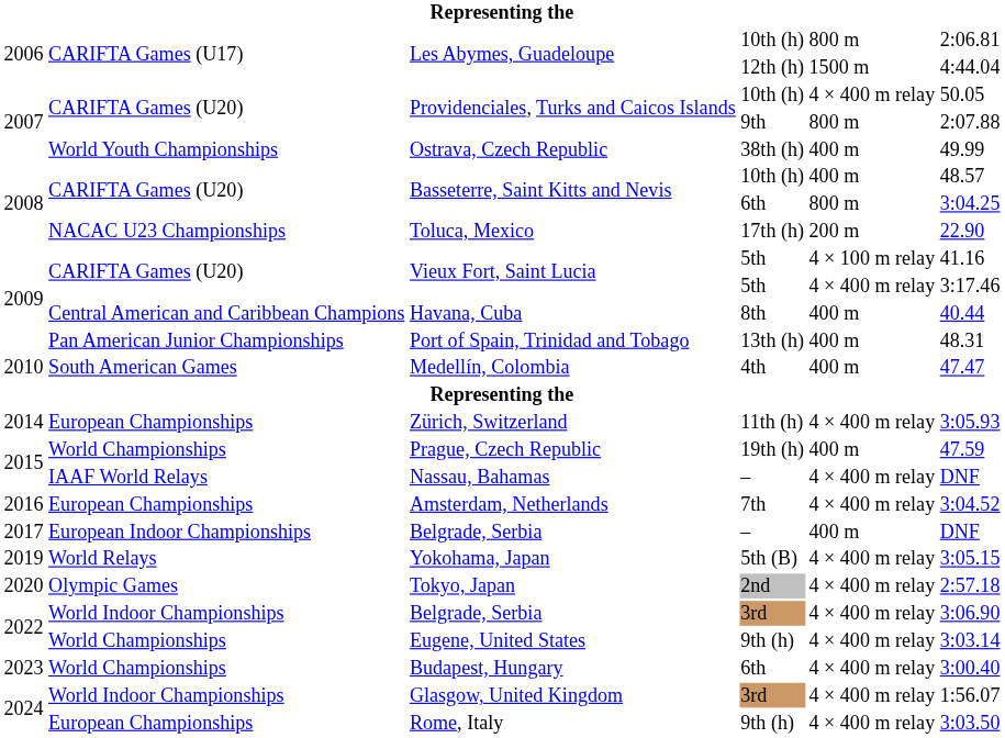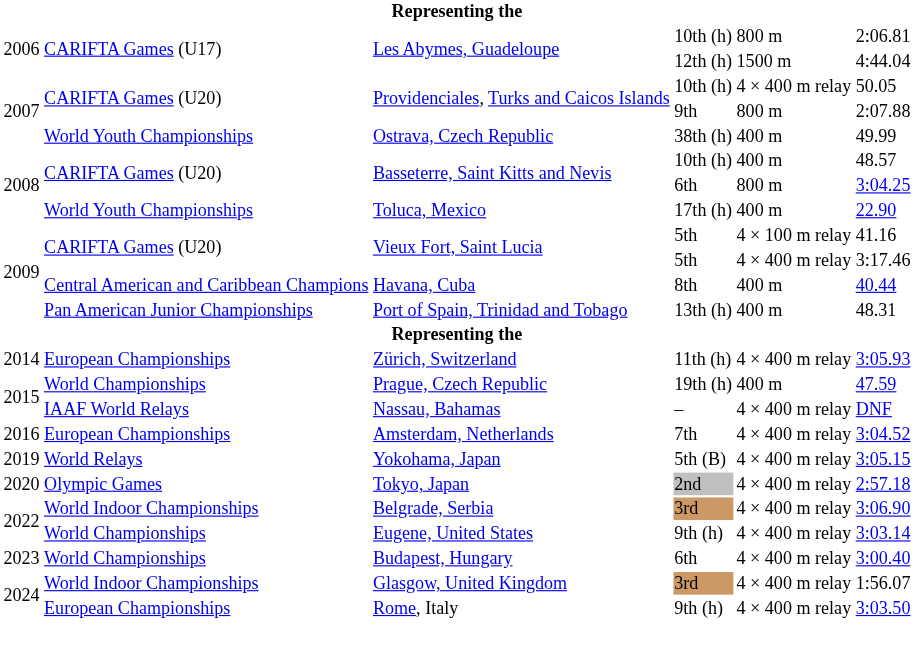Toluca, Mexico | column 2: NACAC U23 Championships -> World Youth Championships
Toluca, Mexico | column 5: 200 m -> 400 m
- row: 2010 | South American Games | Medellín, Colombia | 4th | 400 m | 47.47
- row: 2017 | European Indoor Championships | Belgrade, Serbia | – | 400 m | DNF
